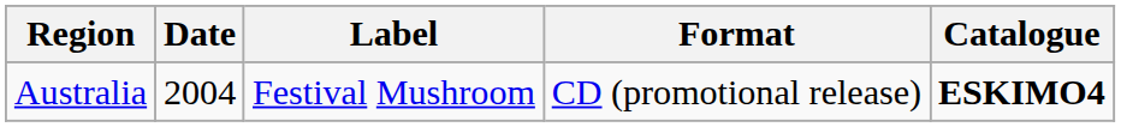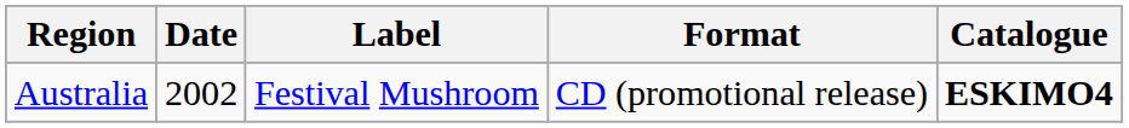Australia | Date: 2004 -> 2002
